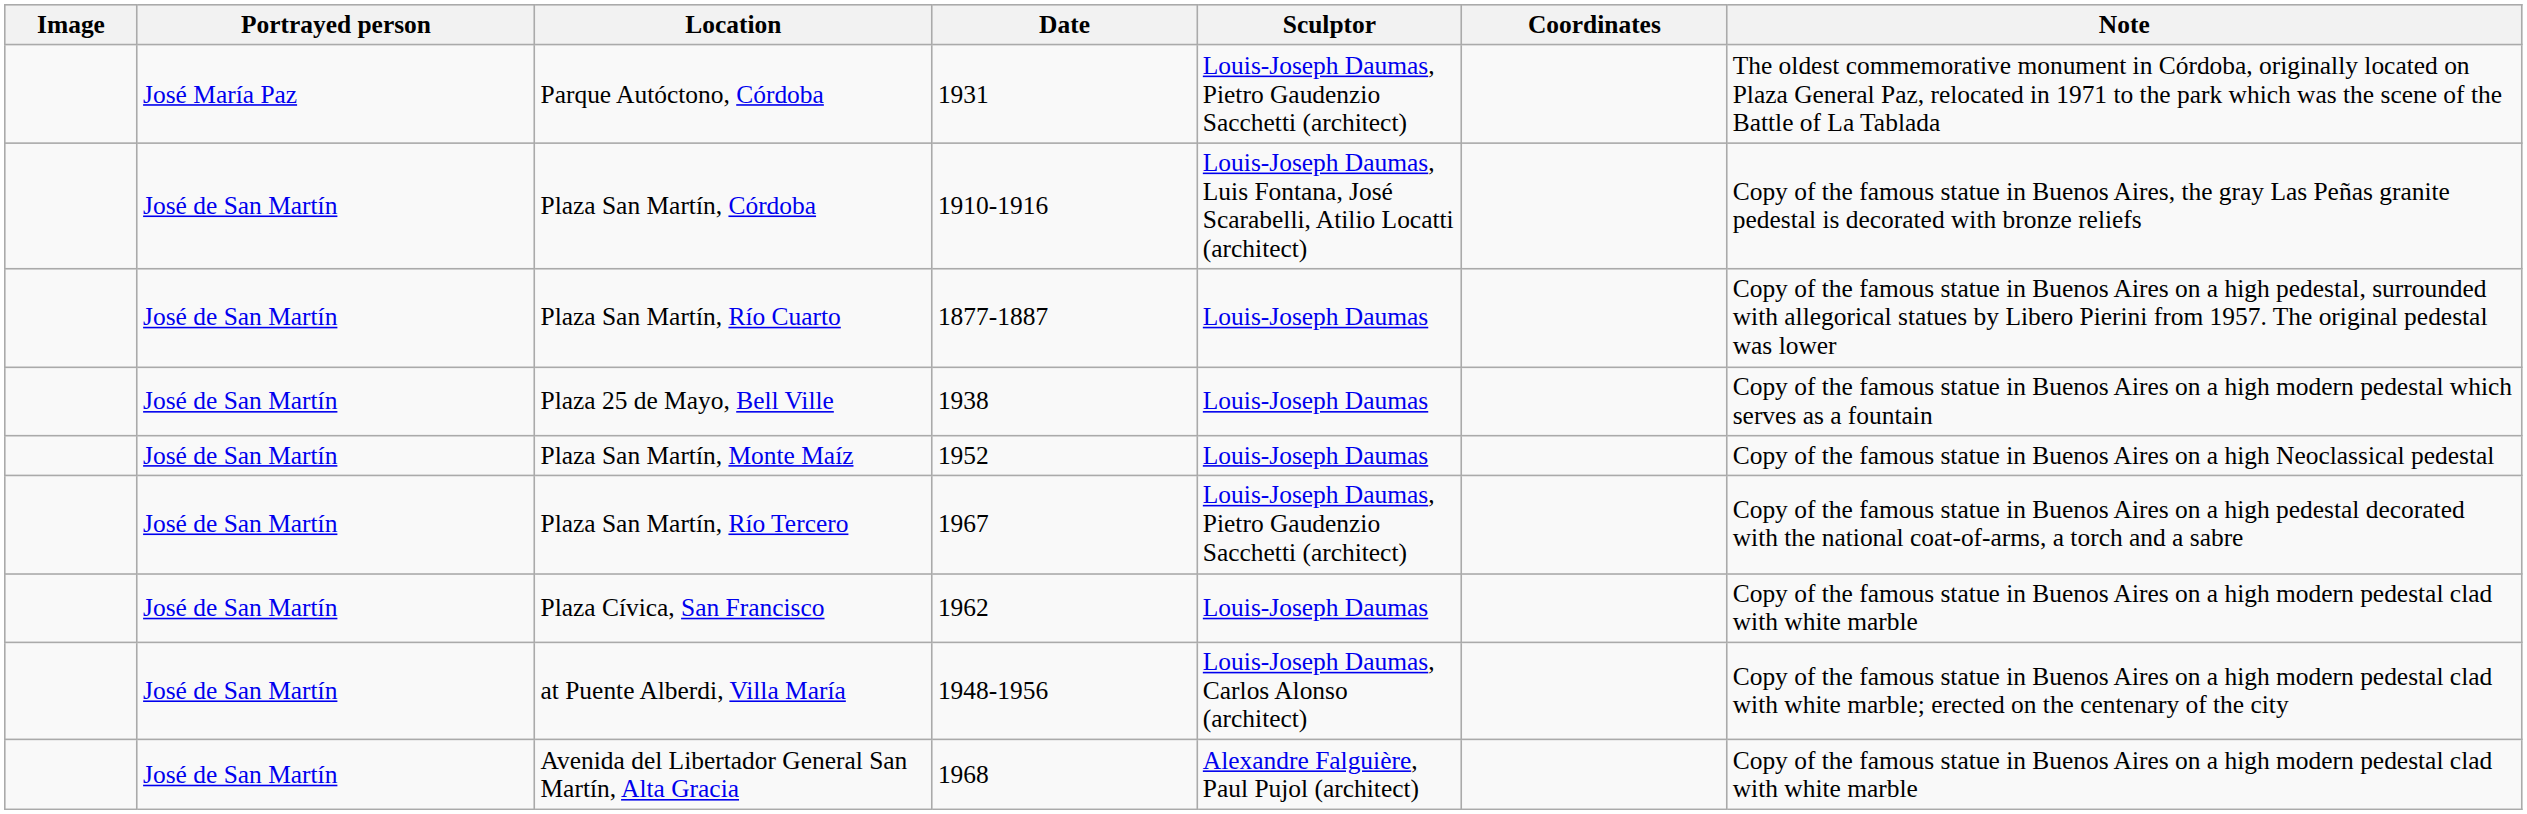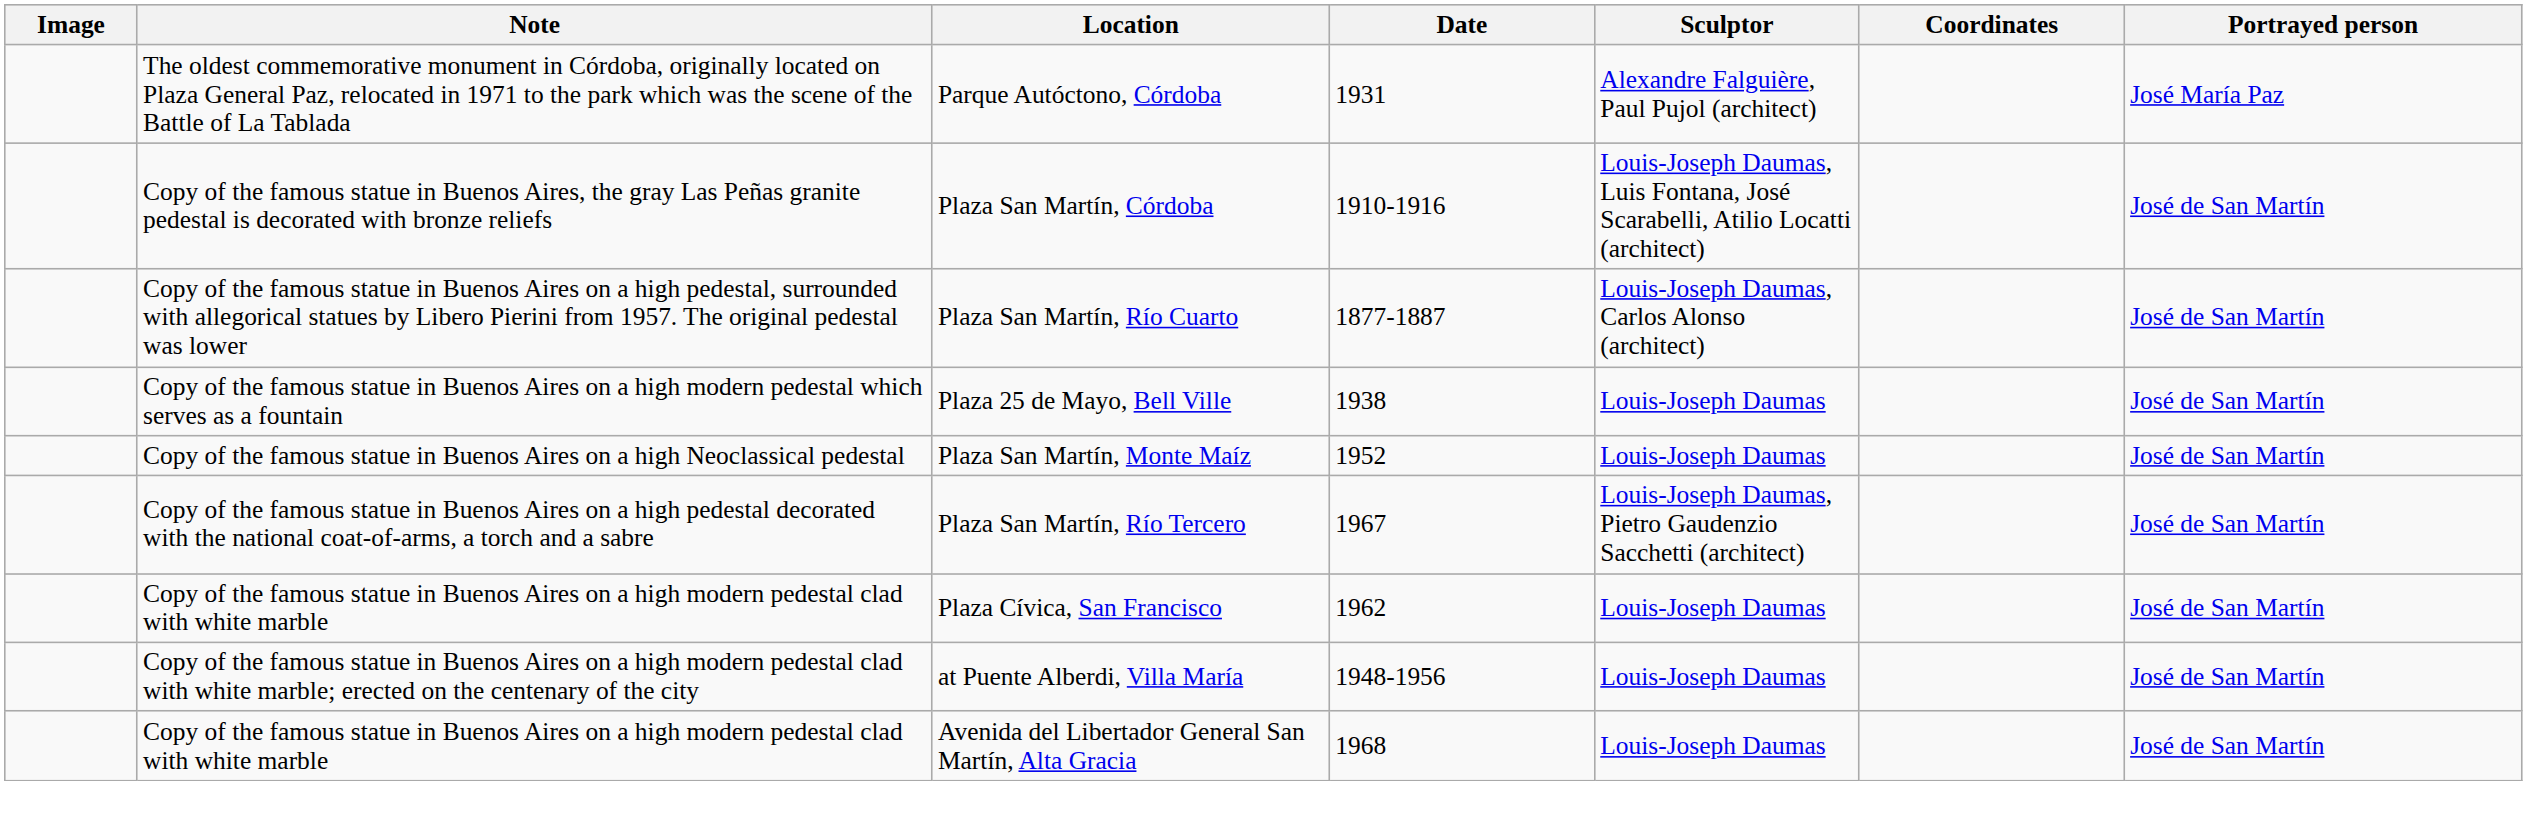columns swapped: Portrayed person <-> Note
Parque Autóctono, Córdoba | Sculptor: Louis-Joseph Daumas, Pietro Gaudenzio Sacchetti (architect) -> Alexandre Falguière, Paul Pujol (architect)
Plaza San Martín, Río Cuarto | Sculptor: Louis-Joseph Daumas -> Louis-Joseph Daumas, Carlos Alonso (architect)
at Puente Alberdi, Villa María | Sculptor: Louis-Joseph Daumas, Carlos Alonso (architect) -> Louis-Joseph Daumas
Avenida del Libertador General San Martín, Alta Gracia | Sculptor: Alexandre Falguière, Paul Pujol (architect) -> Louis-Joseph Daumas
